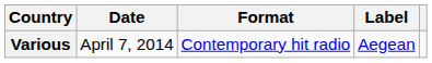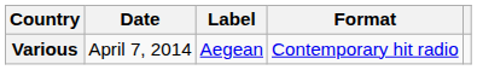columns swapped: Format <-> Label
